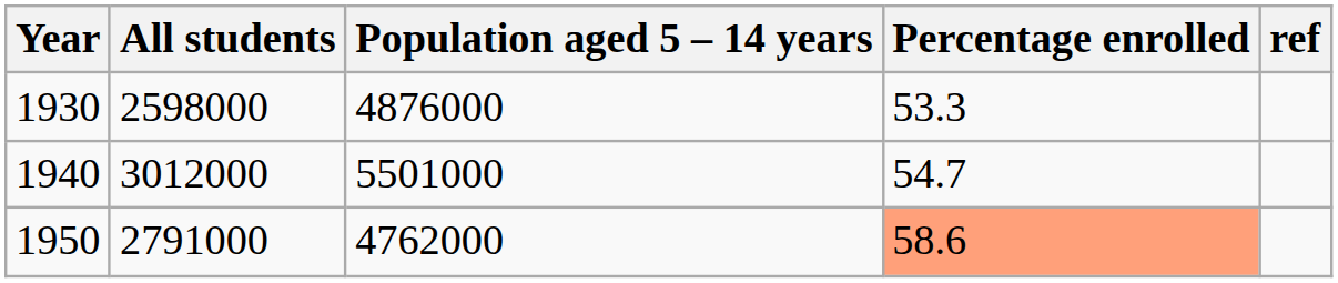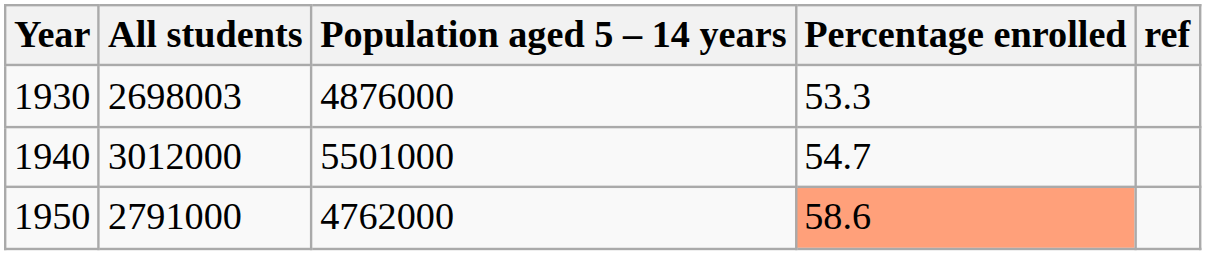1930 | All students: 2598000 -> 2698003
